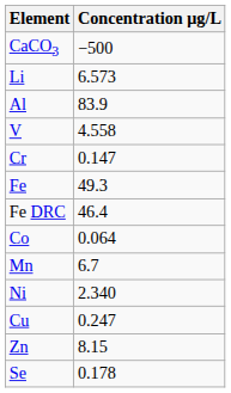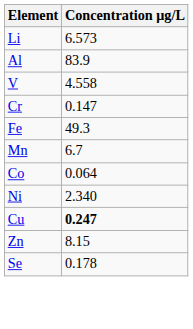- row: CaCO3 | −500
- row: Fe DRC | 46.4
rows swapped: Mn <-> Co
Cu | Concentration μg/L: normal -> bold
